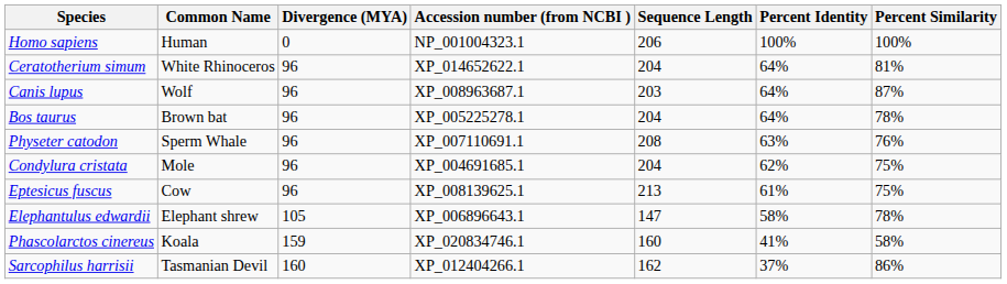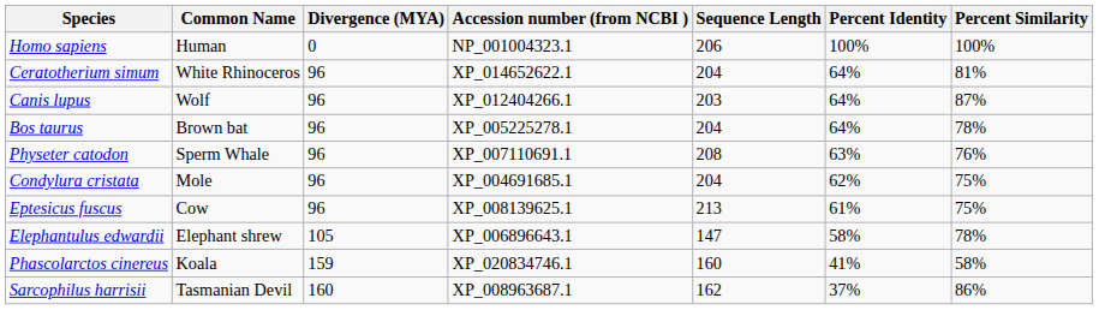Canis lupus | Accession number (from NCBI ): XP_008963687.1 -> XP_012404266.1
Sarcophilus harrisii | Accession number (from NCBI ): XP_012404266.1 -> XP_008963687.1
